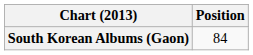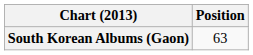South Korean Albums (Gaon) | Position: 84 -> 63
